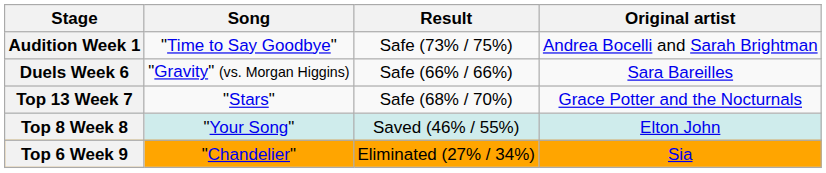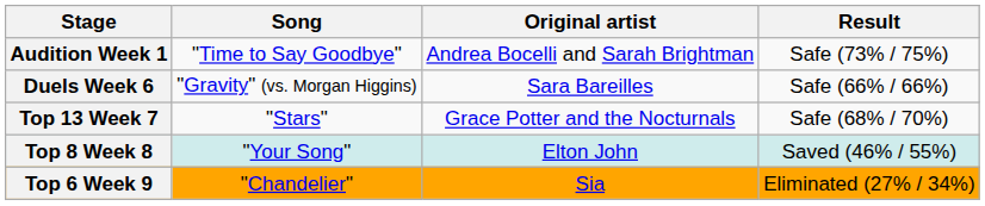columns swapped: Original artist <-> Result
